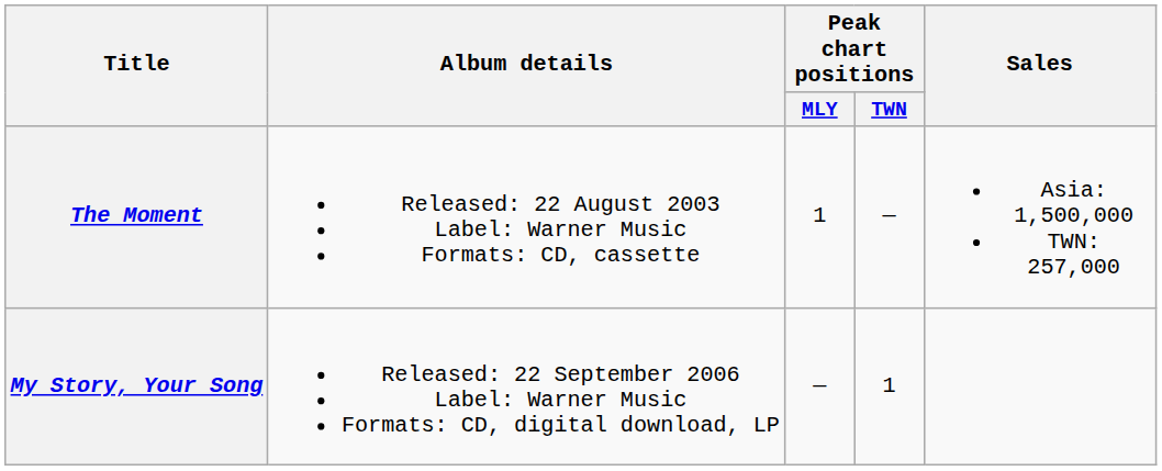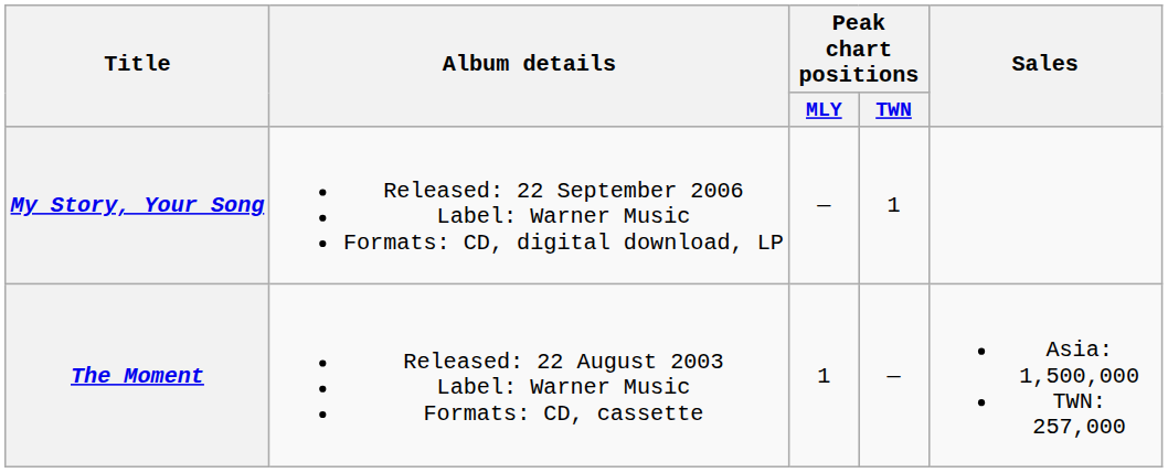rows swapped: The Moment <-> My Story, Your Song
